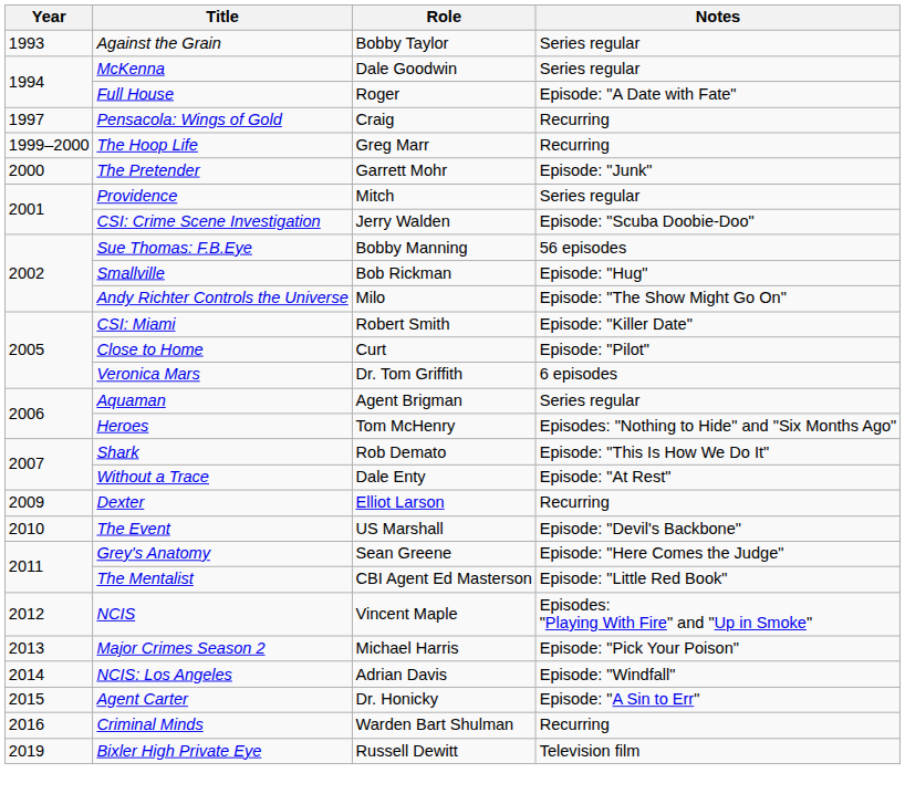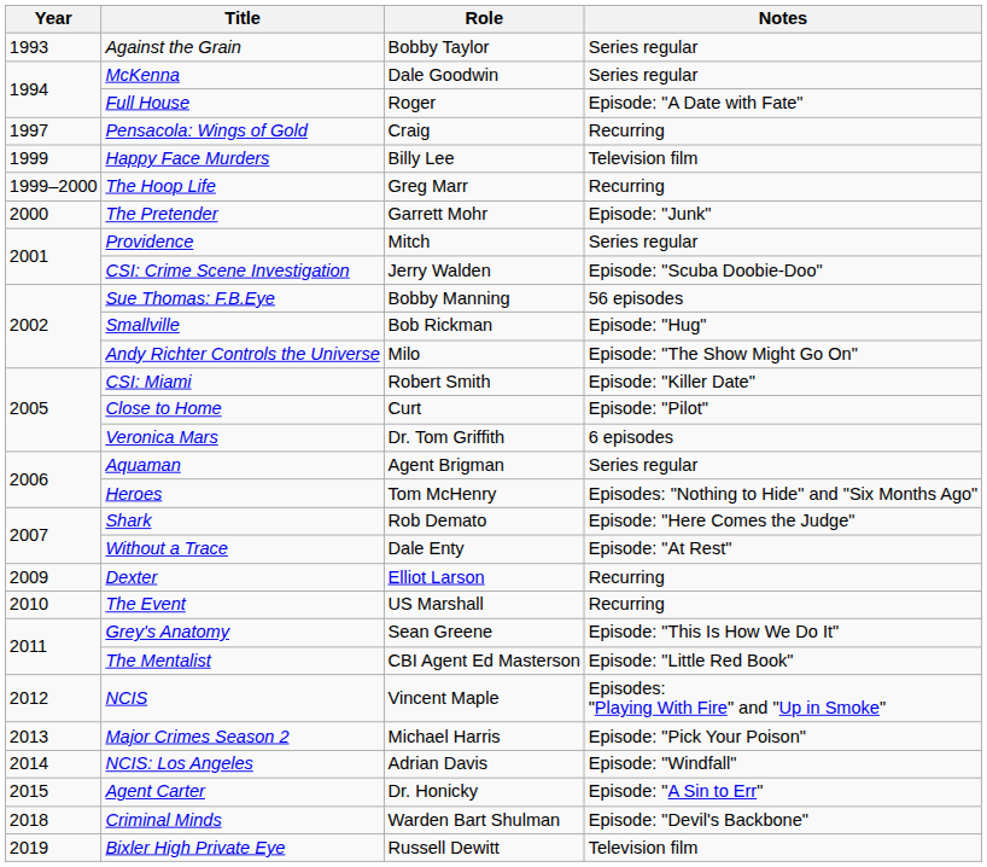+ row: 1999 | Happy Face Murders | Billy Lee | Television film
Shark | Notes: Episode: "This Is How We Do It" -> Episode: "Here Comes the Judge"
The Event | Notes: Episode: "Devil's Backbone" -> Recurring
Grey's Anatomy | Notes: Episode: "Here Comes the Judge" -> Episode: "This Is How We Do It"
Criminal Minds | Year: 2016 -> 2018
Criminal Minds | Notes: Recurring -> Episode: "Devil's Backbone"
